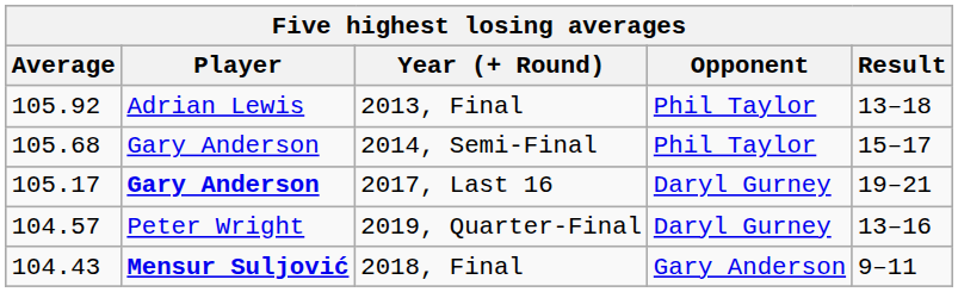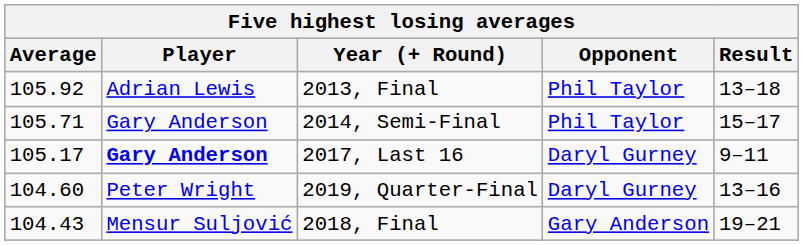2014, Semi-Final | Average: 105.68 -> 105.71
2017, Last 16 | Result: 19–21 -> 9–11
2019, Quarter-Final | Average: 104.57 -> 104.60
2018, Final | Player: bold -> normal
2018, Final | Result: 9–11 -> 19–21
